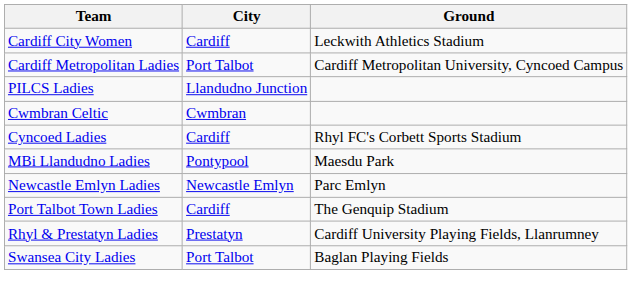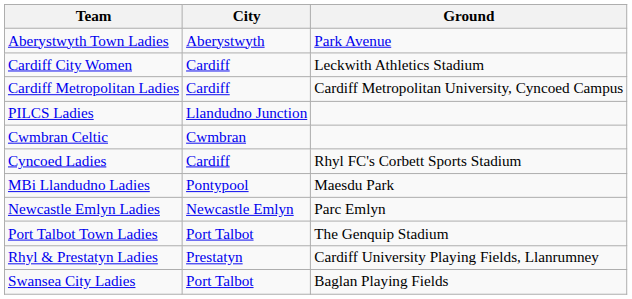+ row: Aberystwyth Town Ladies | Aberystwyth | Park Avenue
Cardiff Metropolitan Ladies | City: Port Talbot -> Cardiff
Port Talbot Town Ladies | City: Cardiff -> Port Talbot
